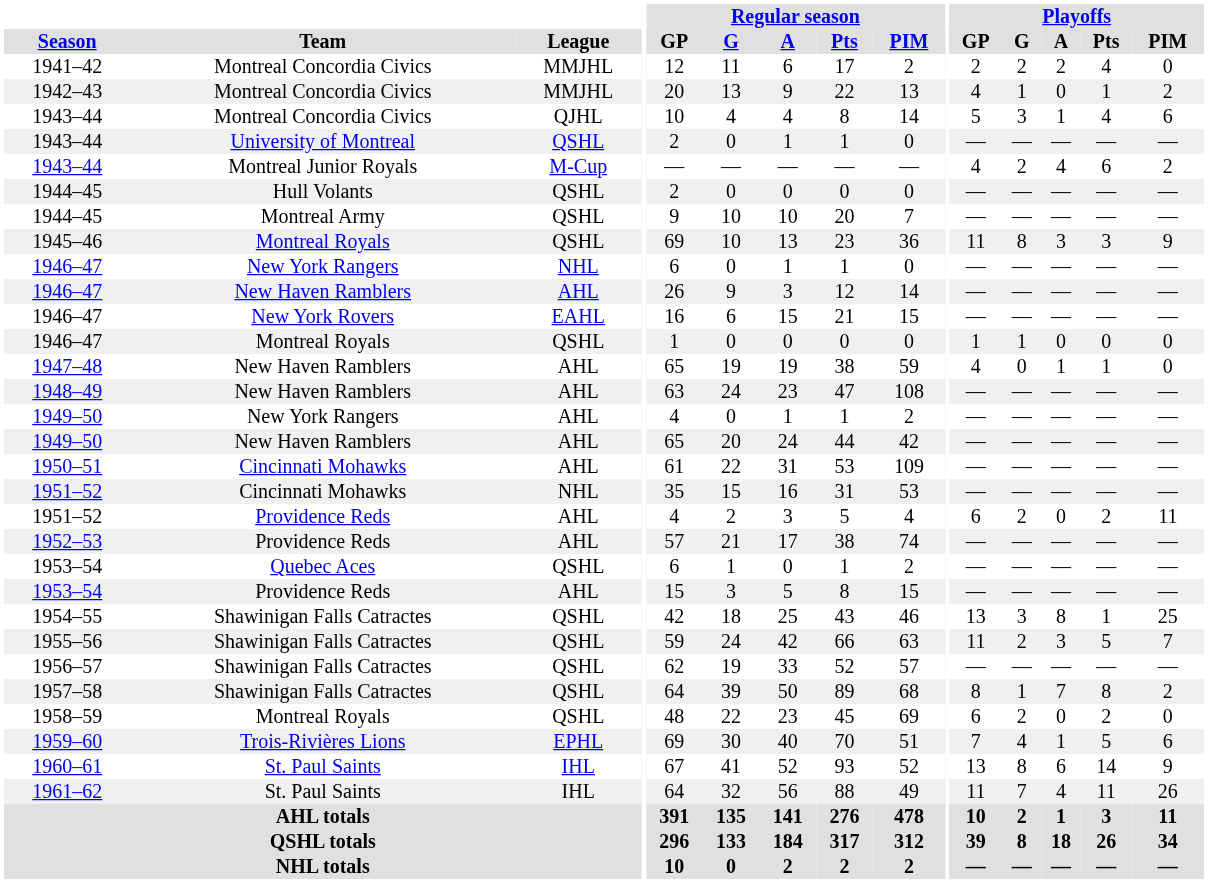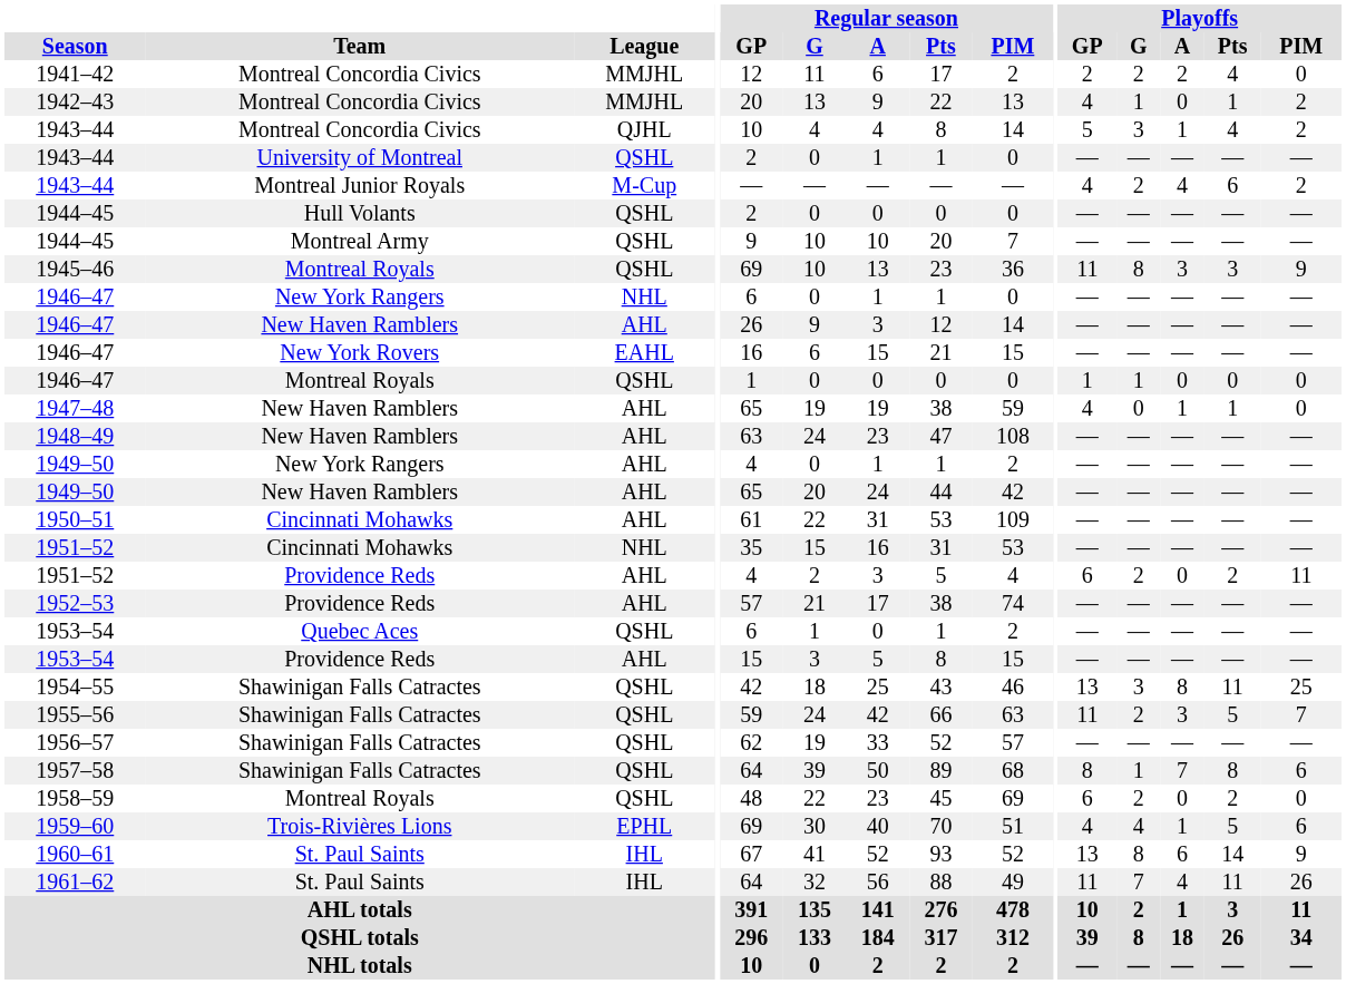1943–44 / Montreal Concordia Civics | Playoffs / PIM: 6 -> 2
1954–55 | Playoffs / Pts: 1 -> 11
1957–58 | Playoffs / PIM: 2 -> 6
1959–60 | Playoffs / GP: 7 -> 4
